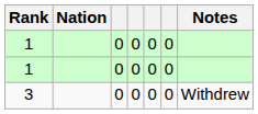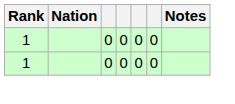- row: 3 | 0 | 0 | 0 | 0 | Withdrew
